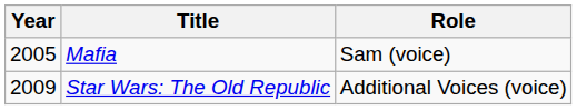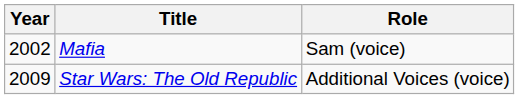Mafia | Year: 2005 -> 2002
